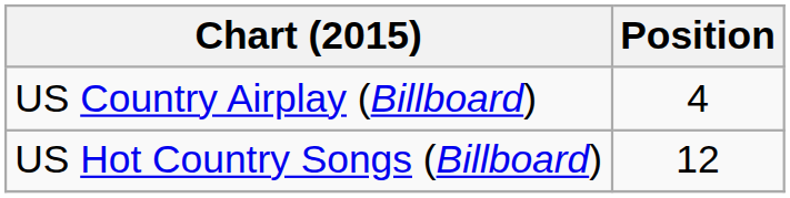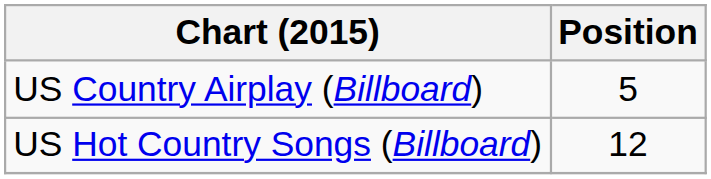US Country Airplay (Billboard) | Position: 4 -> 5
